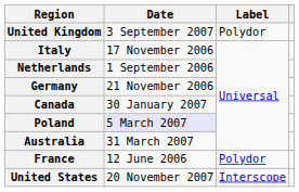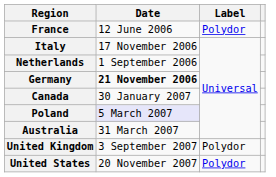rows swapped: France <-> United Kingdom
Germany | Date: normal -> bold
United States | Label: Interscope -> Polydor
